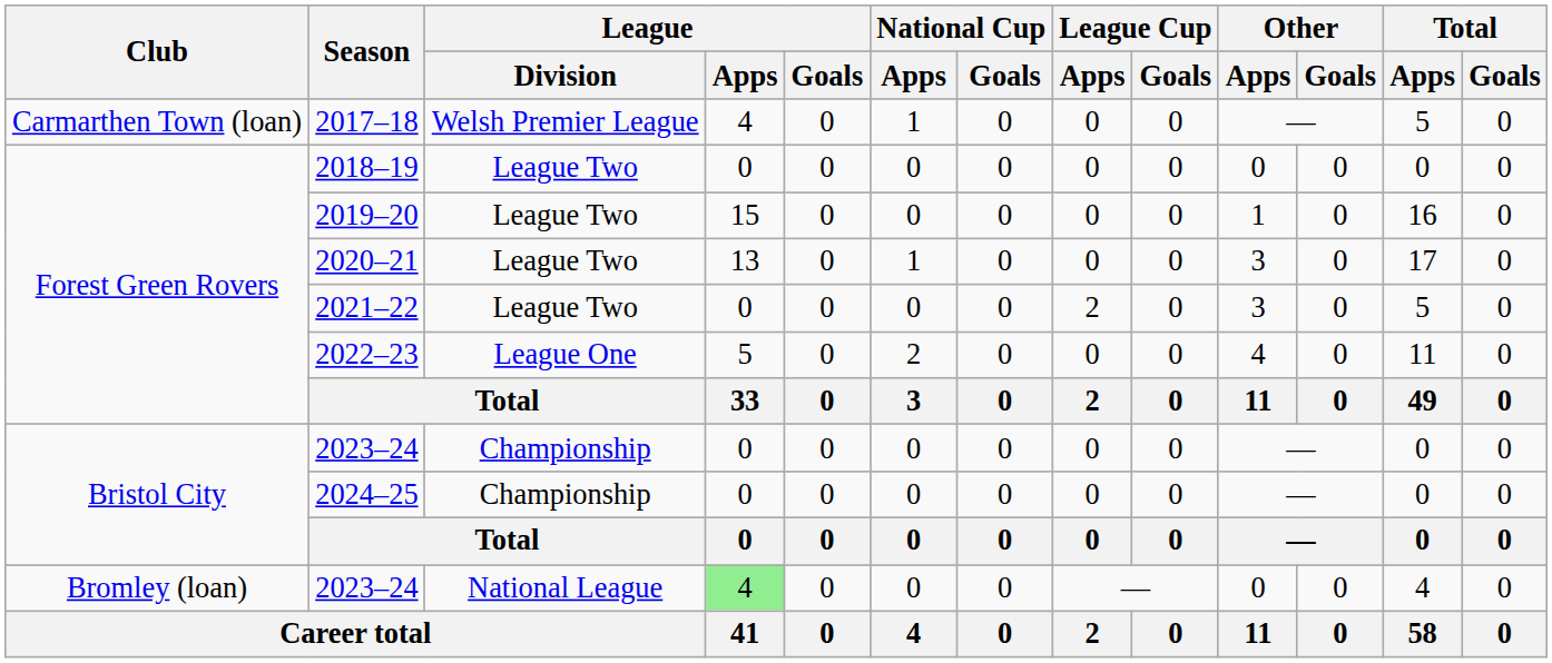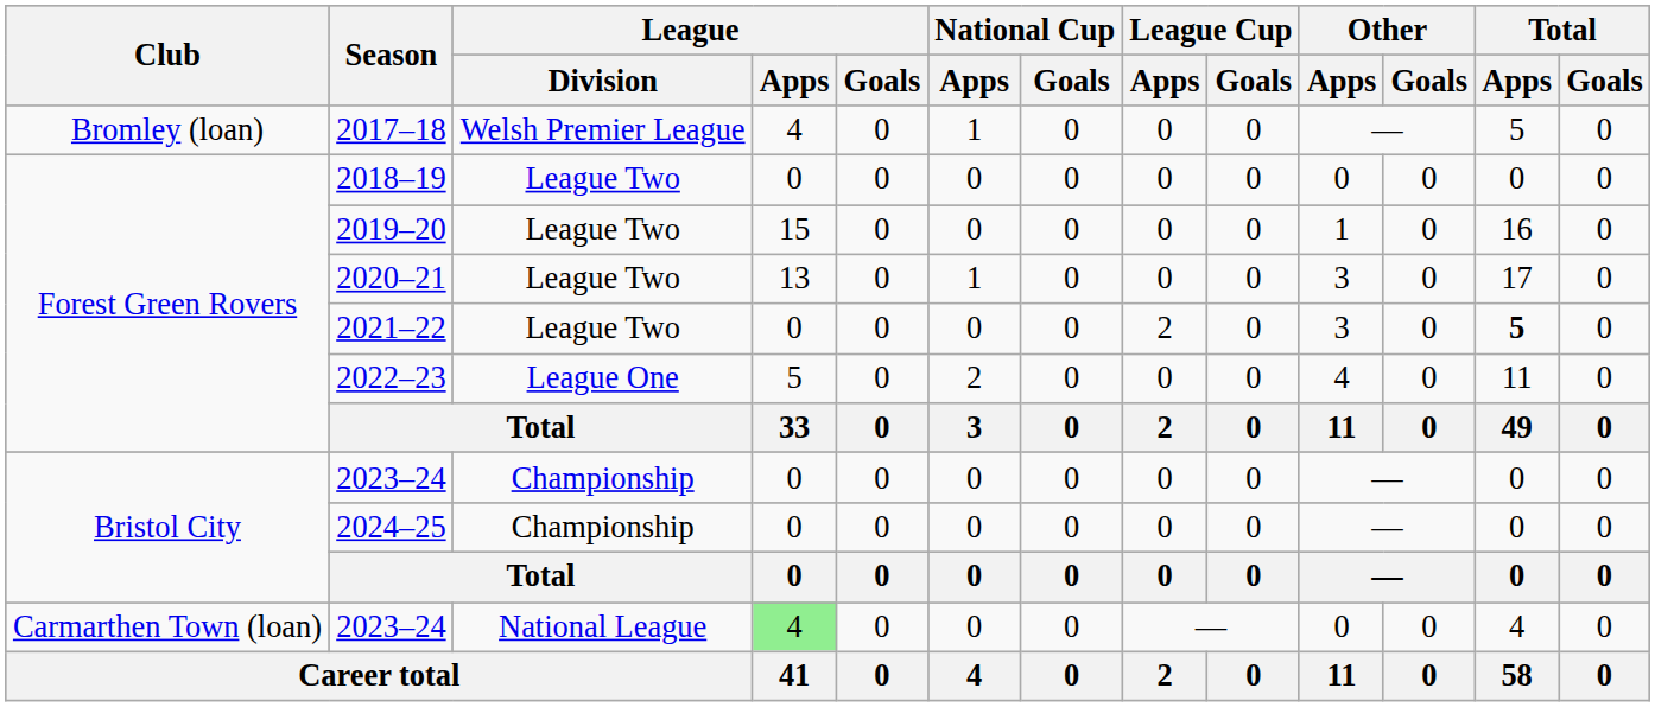2017–18 | Club: Carmarthen Town (loan) -> Bromley (loan)
2021–22 | Total / Apps: normal -> bold
2023–24 / National League | Club: Bromley (loan) -> Carmarthen Town (loan)
